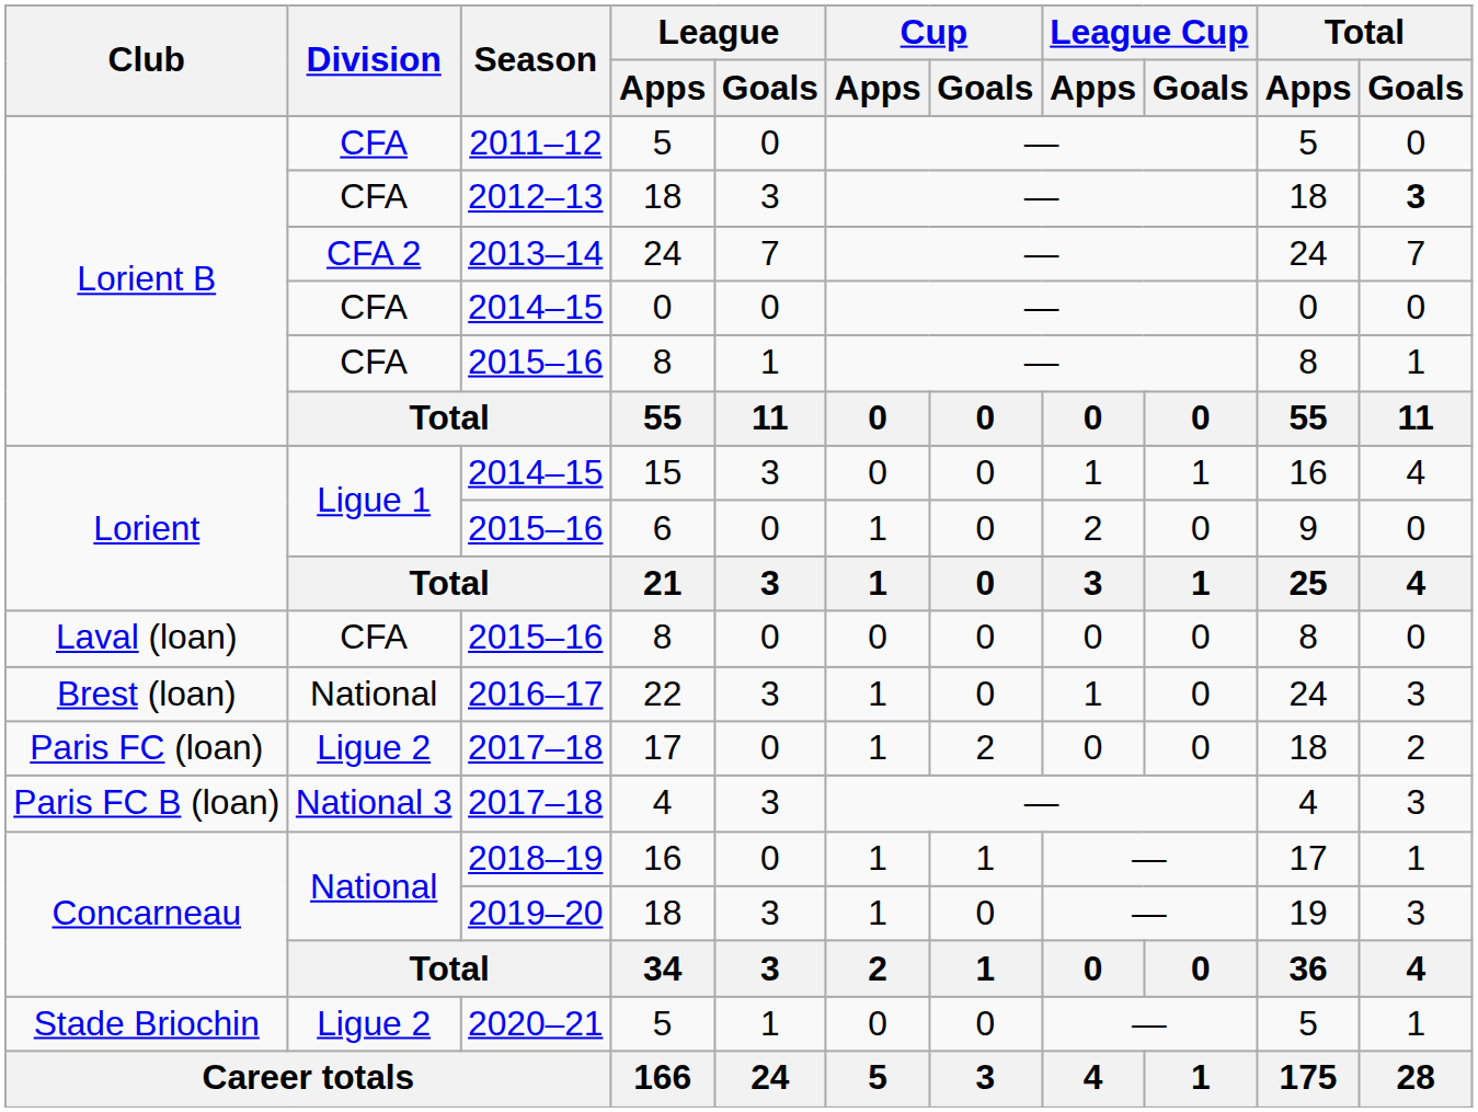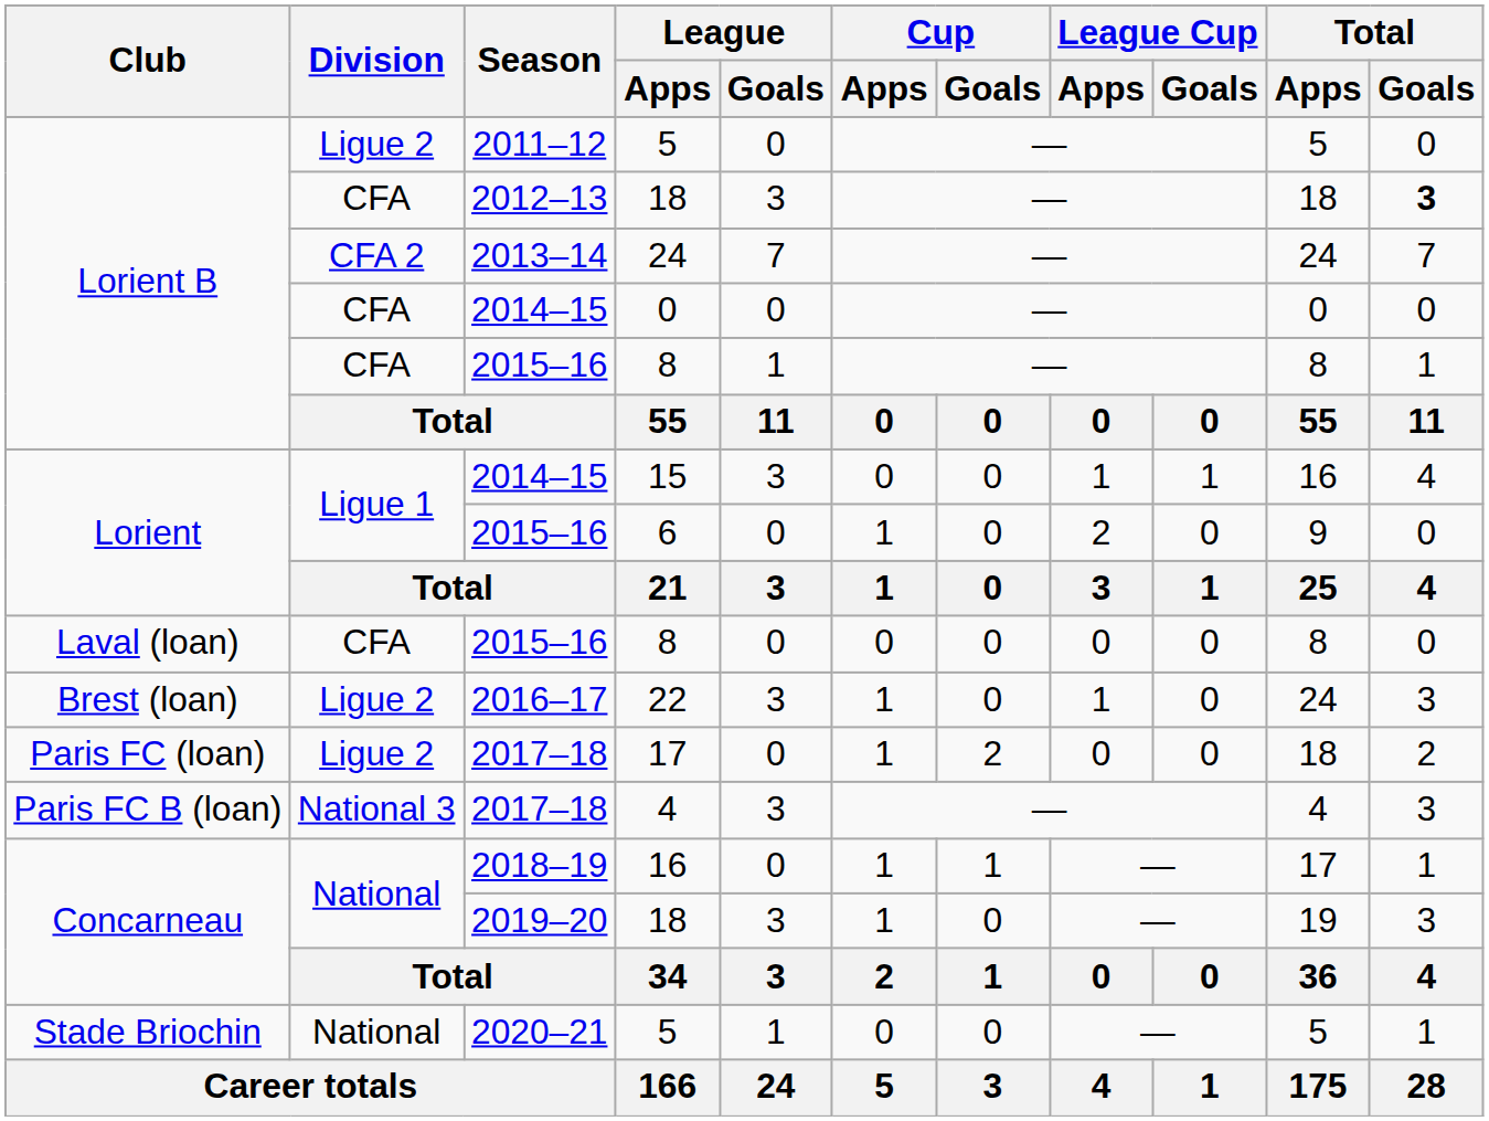Lorient B / 5 | Division: CFA -> Ligue 2
22 | Division: National -> Ligue 2
Stade Briochin / 5 | Division: Ligue 2 -> National
